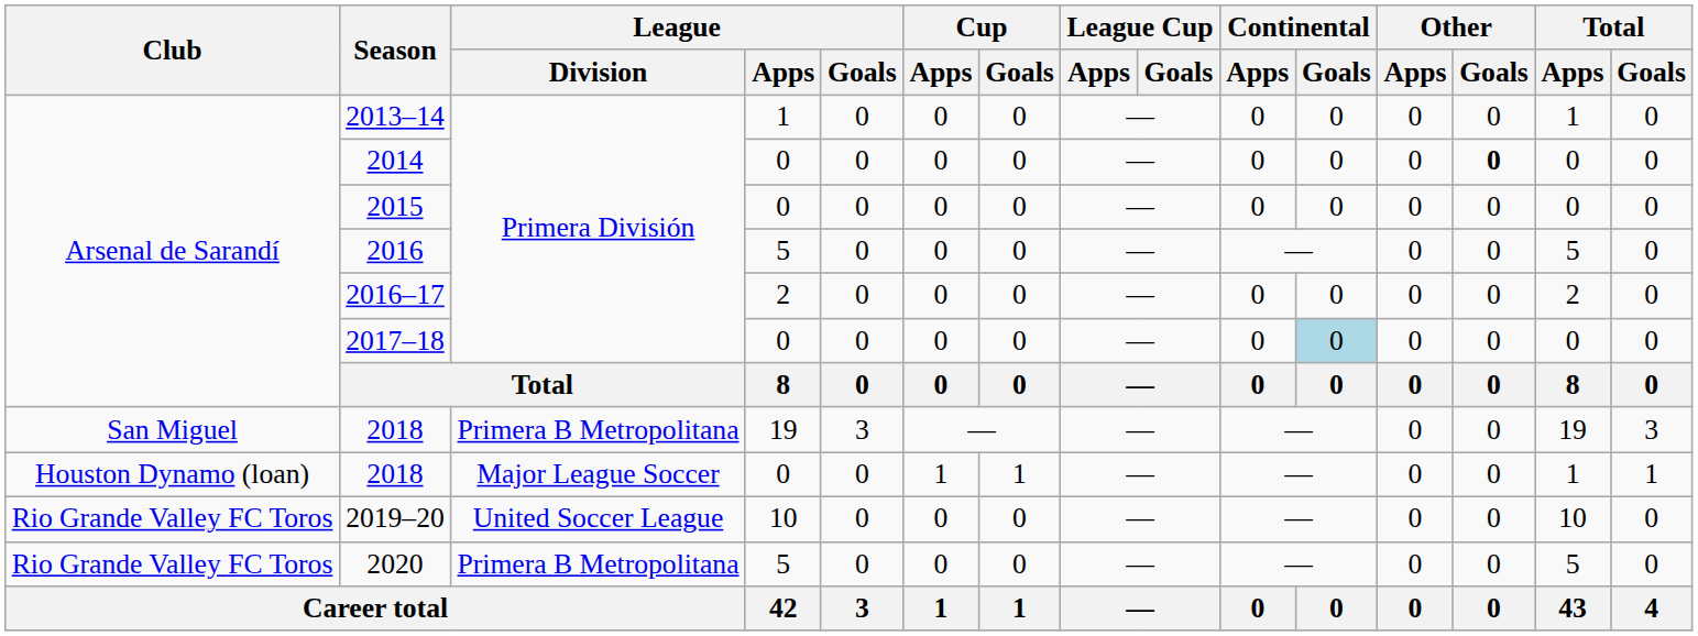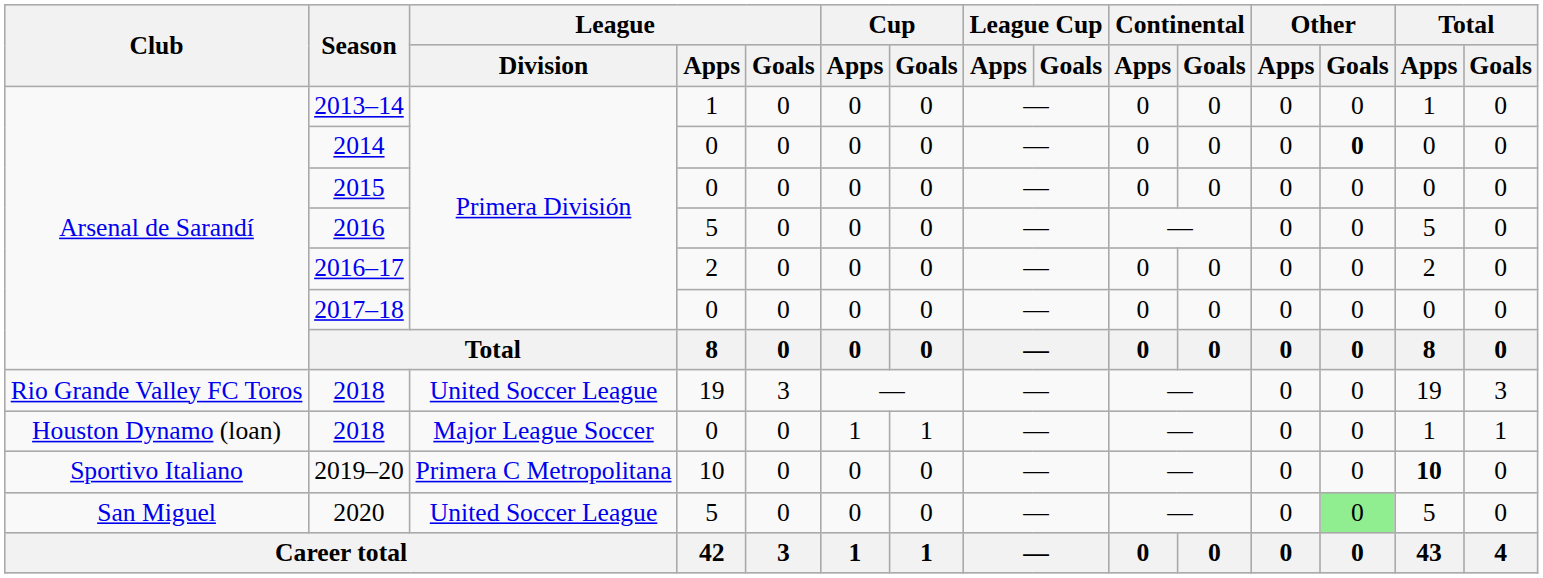2017–18 | Continental / Goals: lightblue background -> no background
2018 / 19 | Club: San Miguel -> Rio Grande Valley FC Toros
2018 / 19 | League / Division: Primera B Metropolitana -> United Soccer League
2019–20 | Club: Rio Grande Valley FC Toros -> Sportivo Italiano
2019–20 | League / Division: United Soccer League -> Primera C Metropolitana
2019–20 | Total / Apps: normal -> bold
2020 | Club: Rio Grande Valley FC Toros -> San Miguel
2020 | League / Division: Primera B Metropolitana -> United Soccer League
2020 | Other / Goals: no background -> lightgreen background
